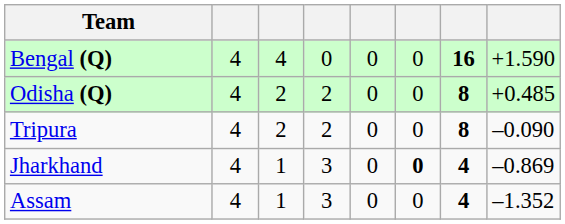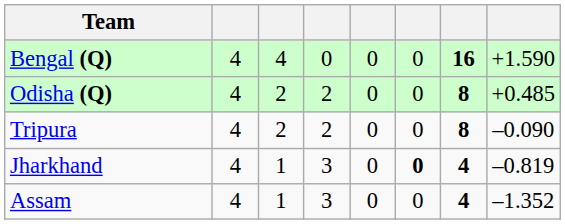Jharkhand | column 8: –0.869 -> –0.819
